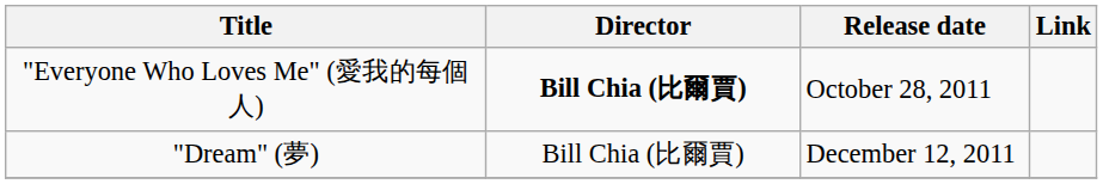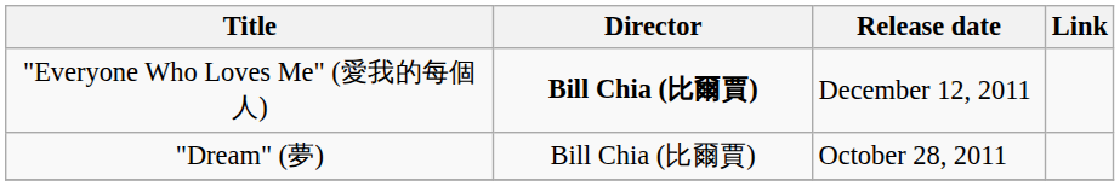"Everyone Who Loves Me" (愛我的每個人) | Release date: October 28, 2011 -> December 12, 2011
"Dream" (夢) | Release date: December 12, 2011 -> October 28, 2011
